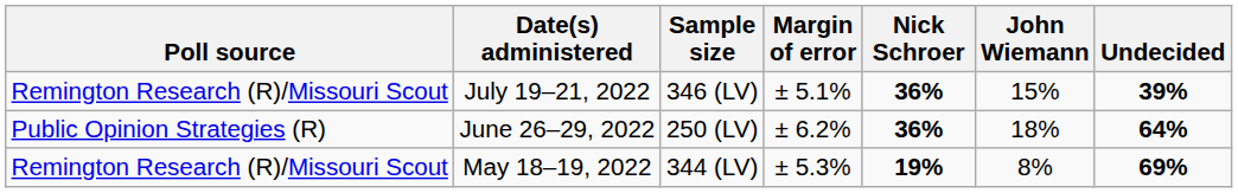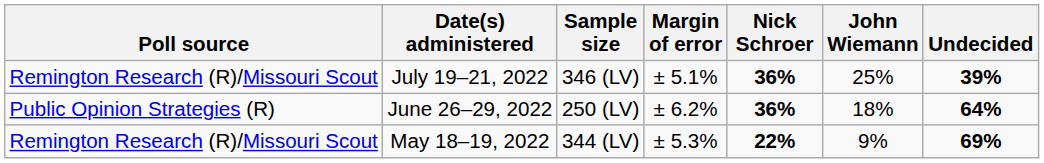July 19–21, 2022 | John Wiemann: 15% -> 25%
May 18–19, 2022 | Nick Schroer: 19% -> 22%
May 18–19, 2022 | John Wiemann: 8% -> 9%
